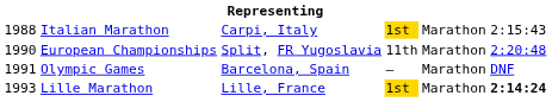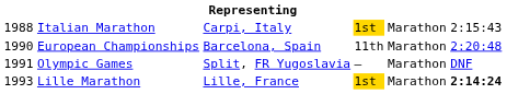European Championships | column 3: Split, FR Yugoslavia -> Barcelona, Spain
Olympic Games | column 3: Barcelona, Spain -> Split, FR Yugoslavia
